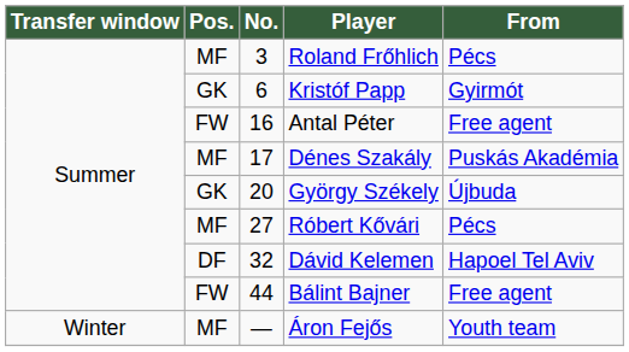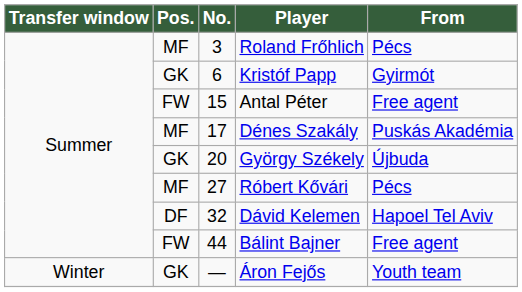Antal Péter | No.: 16 -> 15
Áron Fejős | Pos.: MF -> GK
